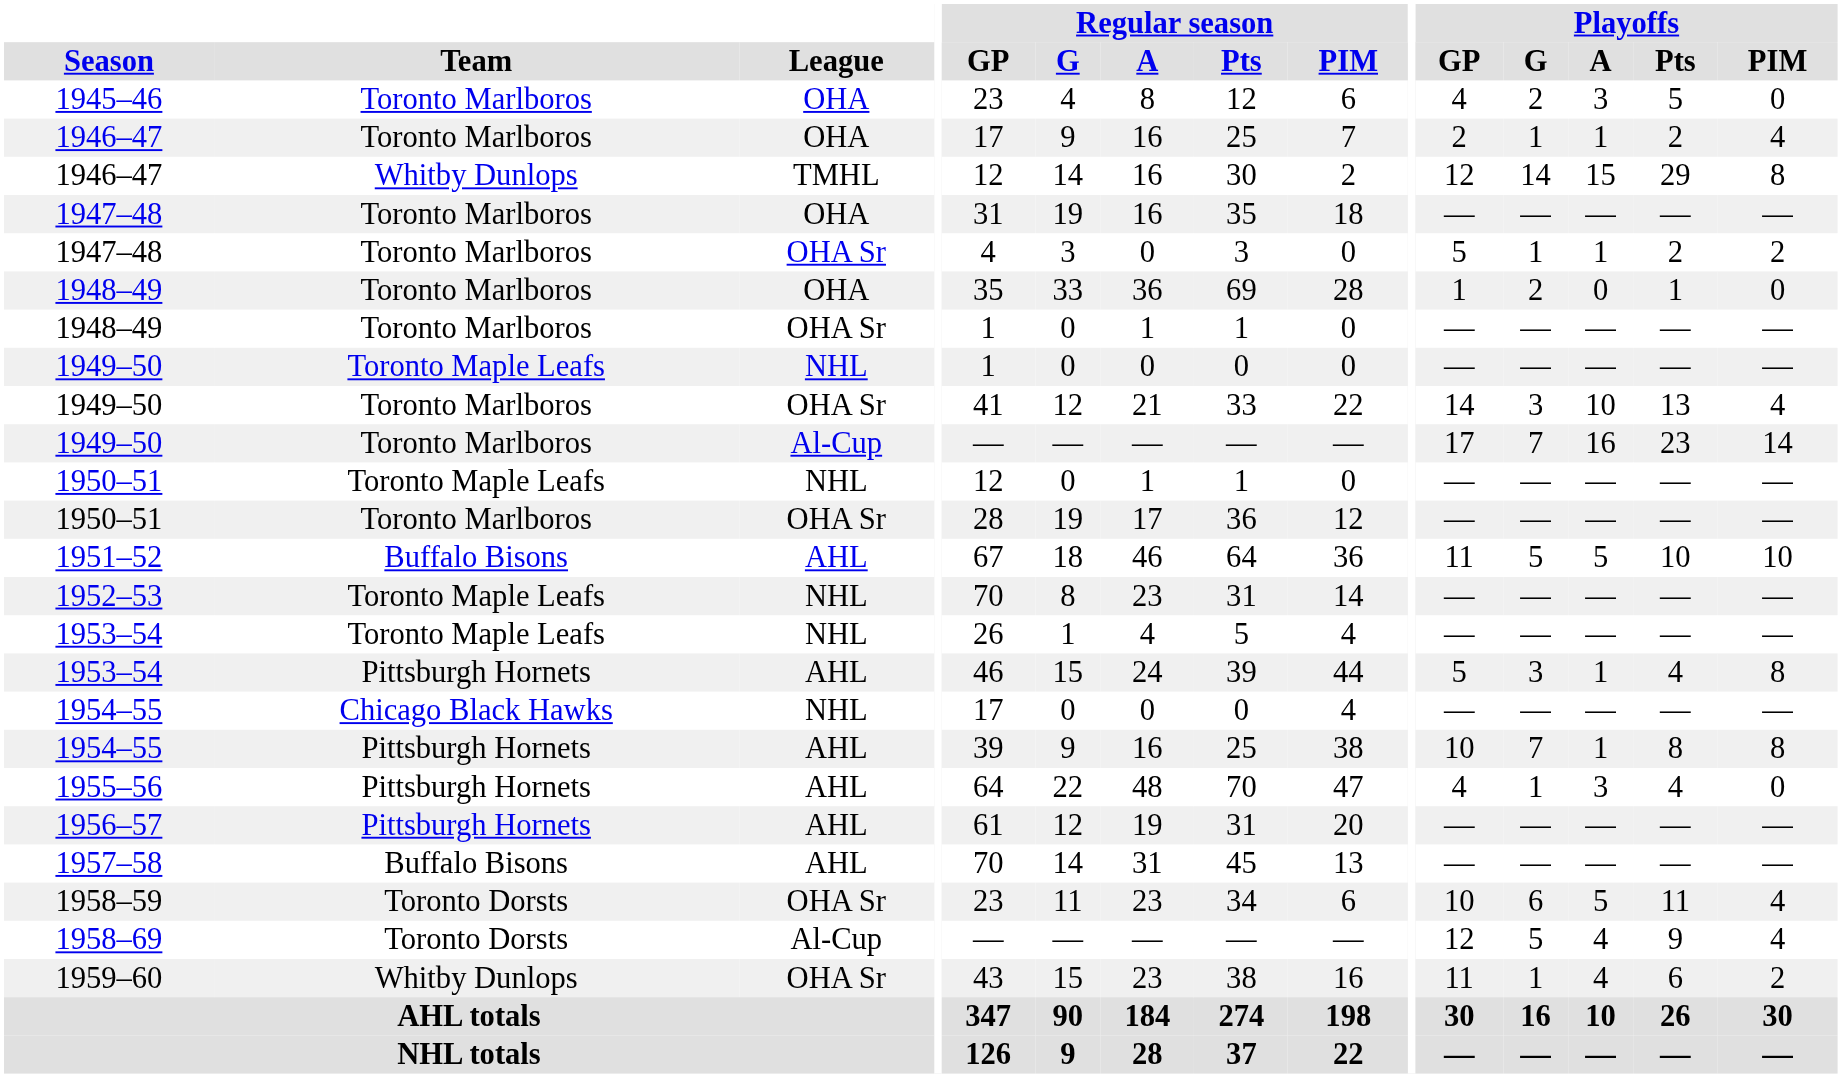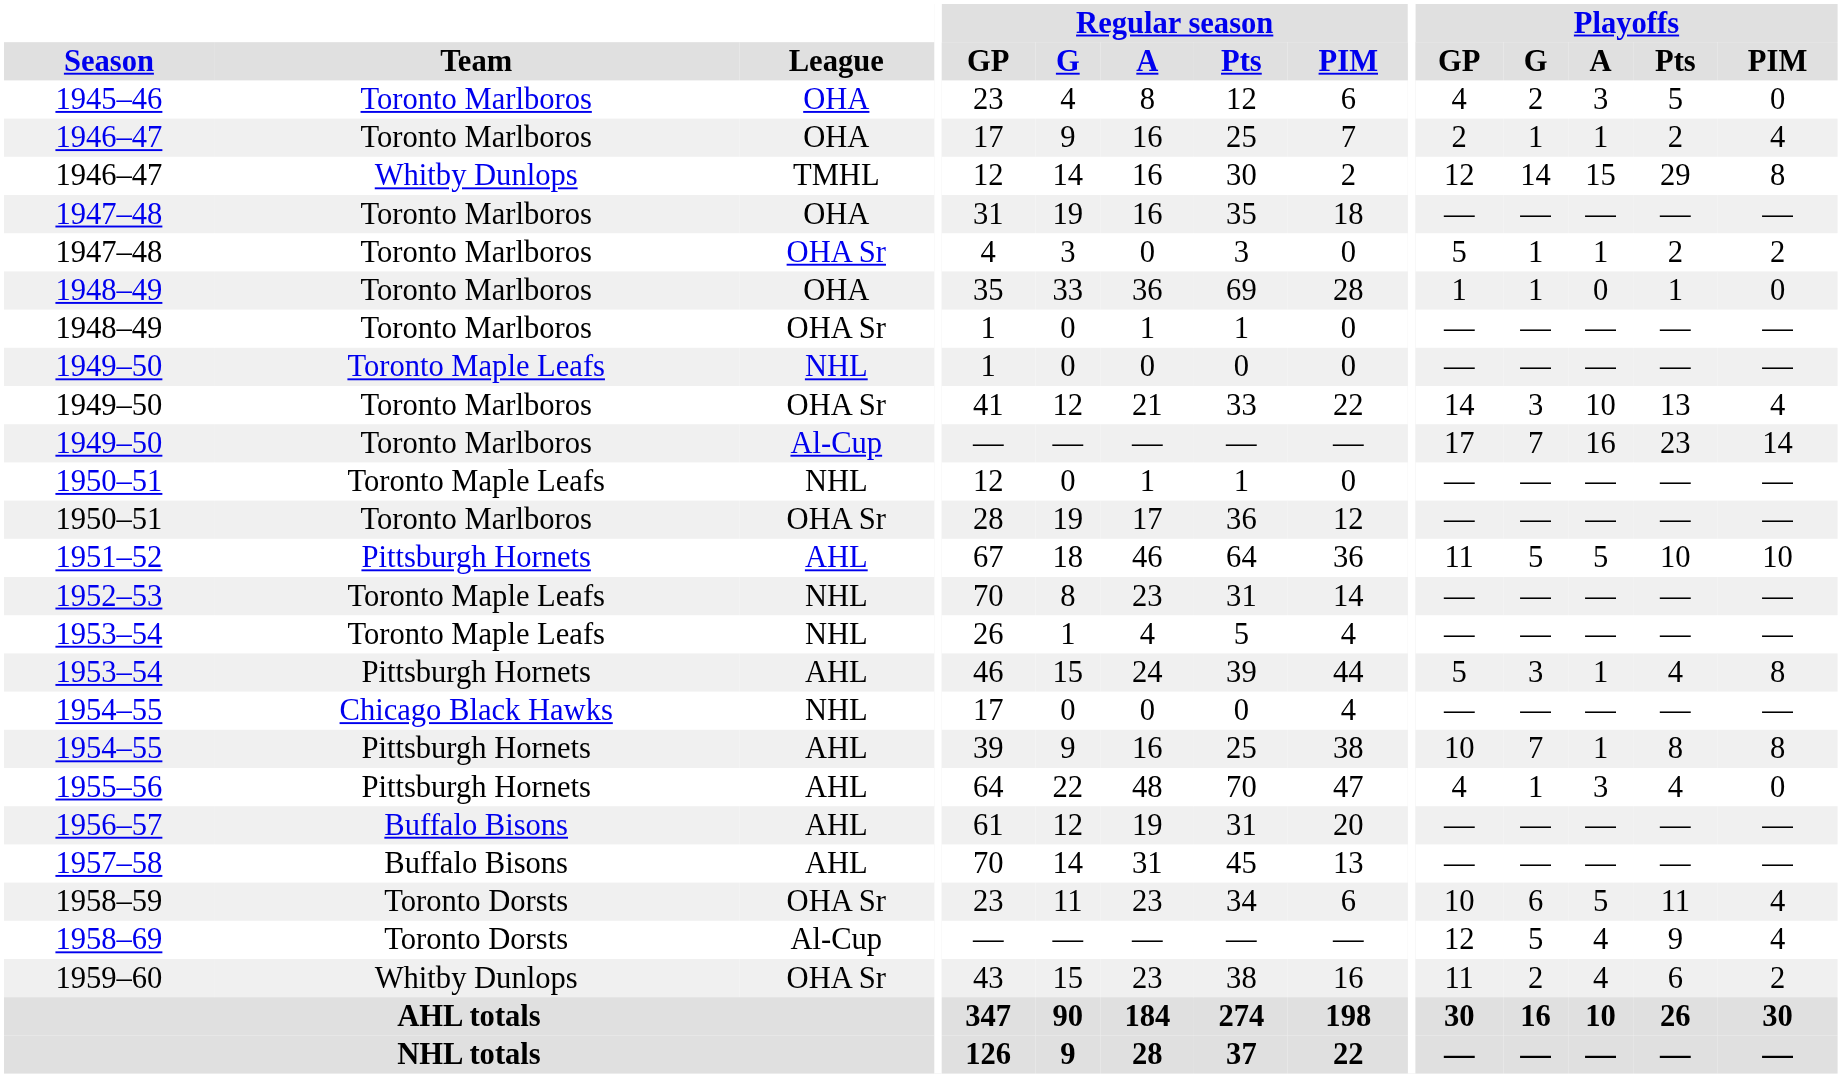1948–49 / OHA | Playoffs / G: 2 -> 1
1951–52 | Team: Buffalo Bisons -> Pittsburgh Hornets
1956–57 | Team: Pittsburgh Hornets -> Buffalo Bisons
1959–60 | Playoffs / G: 1 -> 2
